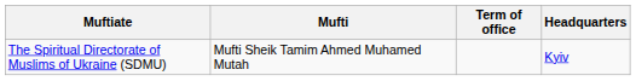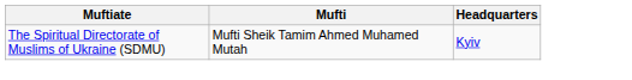- column: Term of office
